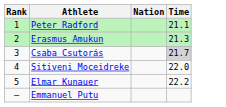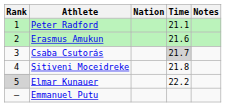+ column: Notes
Erasmus Amukun | Time: 21.3 -> 21.6
Sitiveni Moceidreke | Time: 22.0 -> 21.8
Elmar Kunauer | Rank: no background -> lightgrey background
